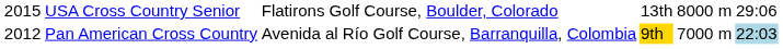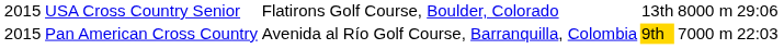Pan American Cross Country | column 1: 2012 -> 2015
Pan American Cross Country | column 6: lightblue background -> no background
